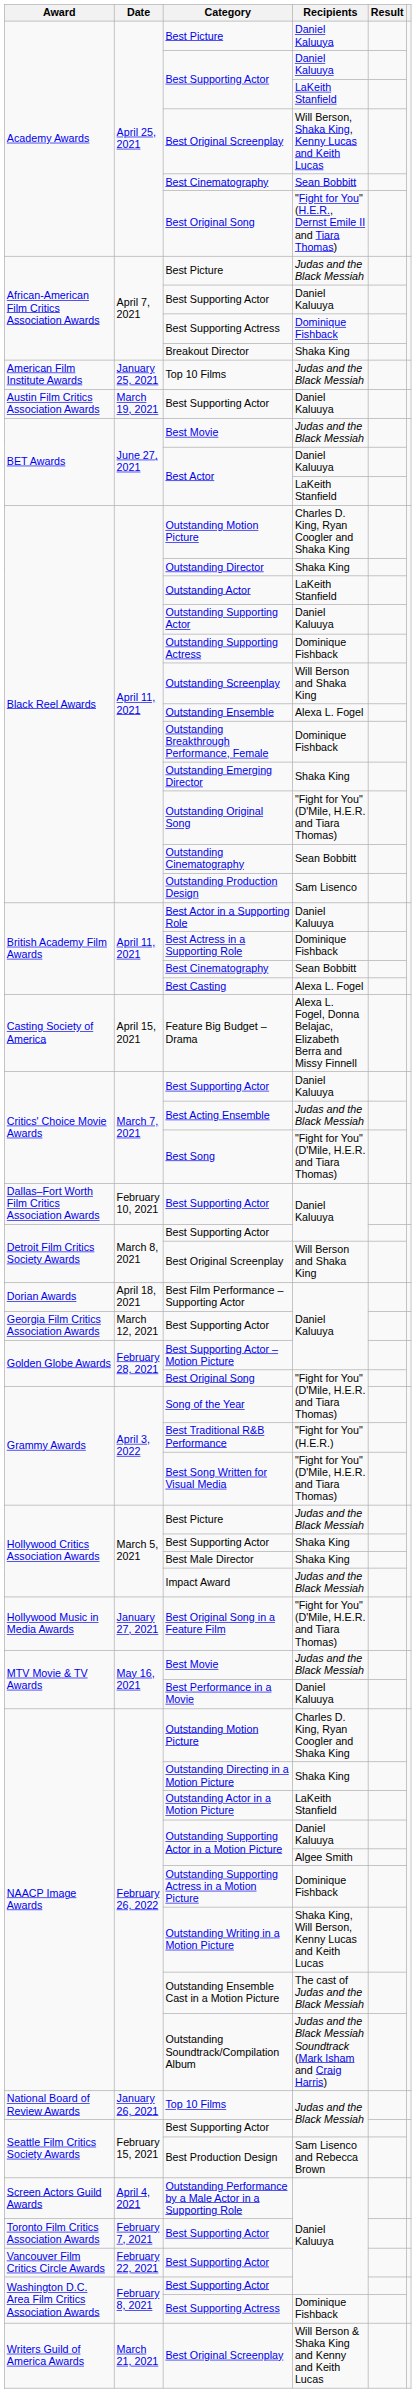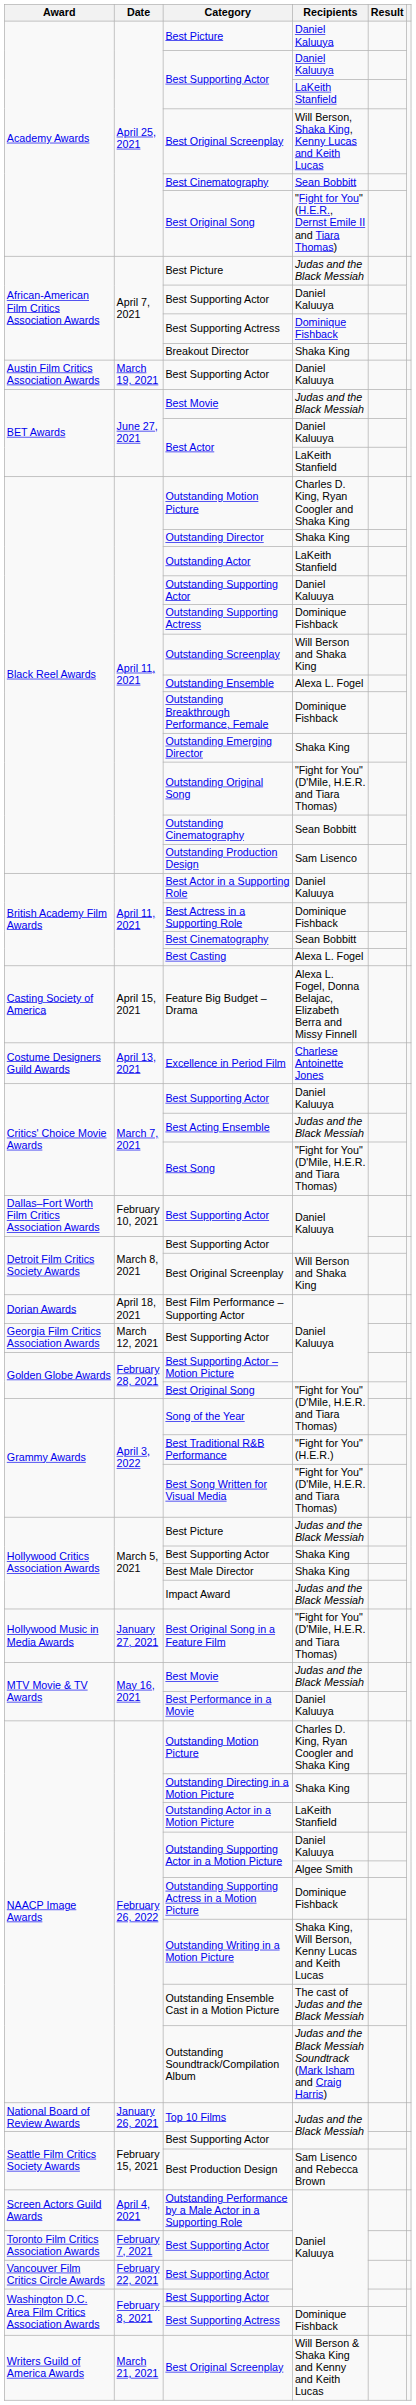- row: American Film Institute Awards | January 25, 2021 | Top 10 Films | Judas and the Black Messiah
+ row: Costume Designers Guild Awards | April 13, 2021 | Excellence in Period Film | Charlese Antoinette Jones
